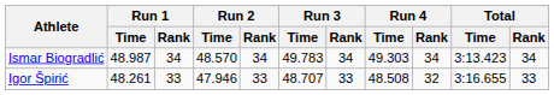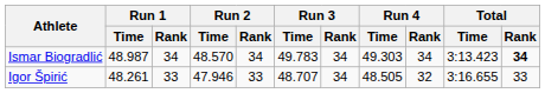Ismar Biogradlić | Total / Rank: normal -> bold
Igor Špirić | Run 3 / Rank: 33 -> 34
Igor Špirić | Run 4 / Time: 48.508 -> 48.505
